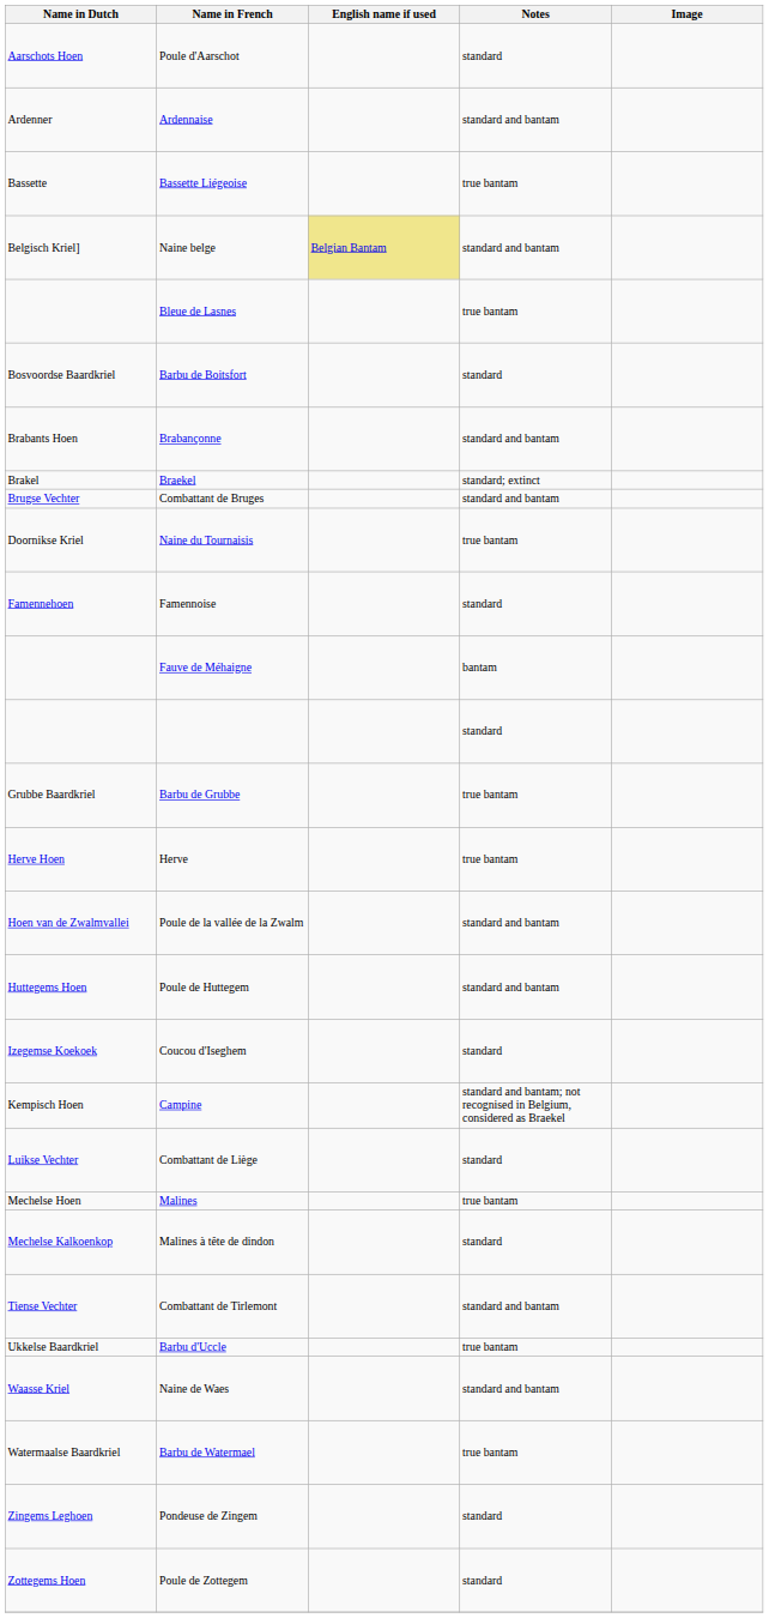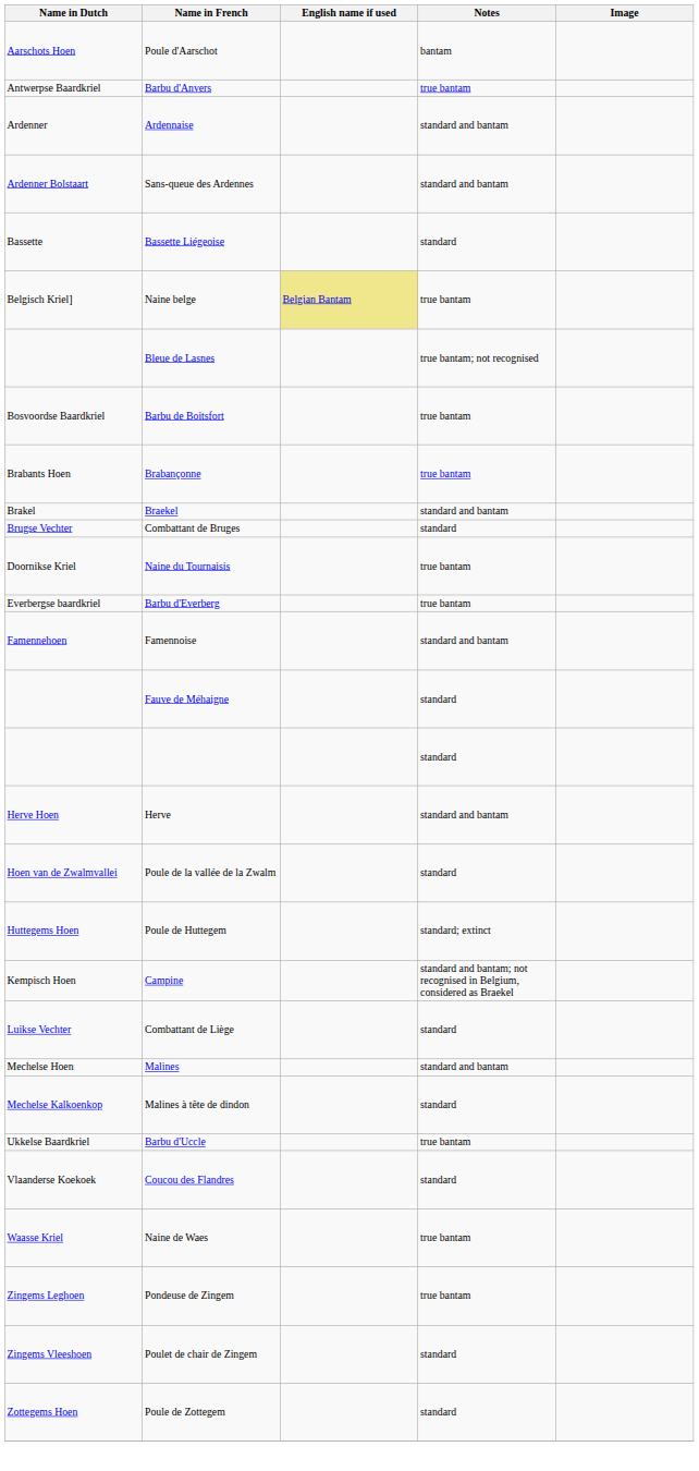Poule d'Aarschot | Notes: standard -> bantam
+ row: Antwerpse Baardkriel | Barbu d'Anvers | true bantam
+ row: Ardenner Bolstaart | Sans-queue des Ardennes | standard and bantam
Bassette Liégeoise | Notes: true bantam -> standard
Naine belge | Notes: standard and bantam -> true bantam
Bleue de Lasnes | Notes: true bantam -> true bantam; not recognised
Barbu de Boitsfort | Notes: standard -> true bantam
Brabançonne | Notes: standard and bantam -> true bantam
Braekel | Notes: standard; extinct -> standard and bantam
Combattant de Bruges | Notes: standard and bantam -> standard
+ row: Everbergse baardkriel | Barbu d'Everberg | true bantam
Famennoise | Notes: standard -> standard and bantam
Fauve de Méhaigne | Notes: bantam -> standard
- row: Grubbe Baardkriel | Barbu de Grubbe | true bantam
Herve | Notes: true bantam -> standard and bantam
Poule de la vallée de la Zwalm | Notes: standard and bantam -> standard
Poule de Huttegem | Notes: standard and bantam -> standard; extinct
- row: Izegemse Koekoek | Coucou d'Iseghem | standard
Malines | Notes: true bantam -> standard and bantam
- row: Tiense Vechter | Combattant de Tirlemont | standard and bantam
+ row: Vlaanderse Koekoek | Coucou des Flandres | standard
Naine de Waes | Notes: standard and bantam -> true bantam
- row: Watermaalse Baardkriel | Barbu de Watermael | true bantam
Pondeuse de Zingem | Notes: standard -> true bantam
+ row: Zingems Vleeshoen | Poulet de chair de Zingem | standard
